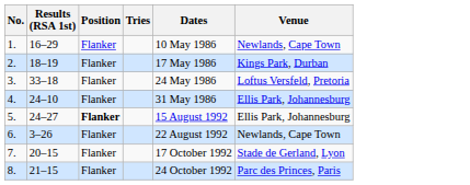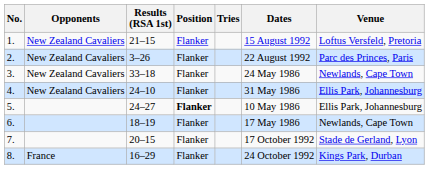+ column: Opponents | New Zealand Cavaliers | New Zealand Cavaliers | New Zealand Cavaliers | New Zealand Cavaliers | France
1. | Results (RSA 1st): 16–29 -> 21–15
1. | Dates: 10 May 1986 -> 15 August 1992
1. | Venue: Newlands, Cape Town -> Loftus Versfeld, Pretoria
2. | Results (RSA 1st): 18–19 -> 3–26
2. | Dates: 17 May 1986 -> 22 August 1992
2. | Venue: Kings Park, Durban -> Parc des Princes, Paris
3. | Venue: Loftus Versfeld, Pretoria -> Newlands, Cape Town
5. | Dates: 15 August 1992 -> 10 May 1986
6. | Results (RSA 1st): 3–26 -> 18–19
6. | Dates: 22 August 1992 -> 17 May 1986
8. | Results (RSA 1st): 21–15 -> 16–29
8. | Venue: Parc des Princes, Paris -> Kings Park, Durban
